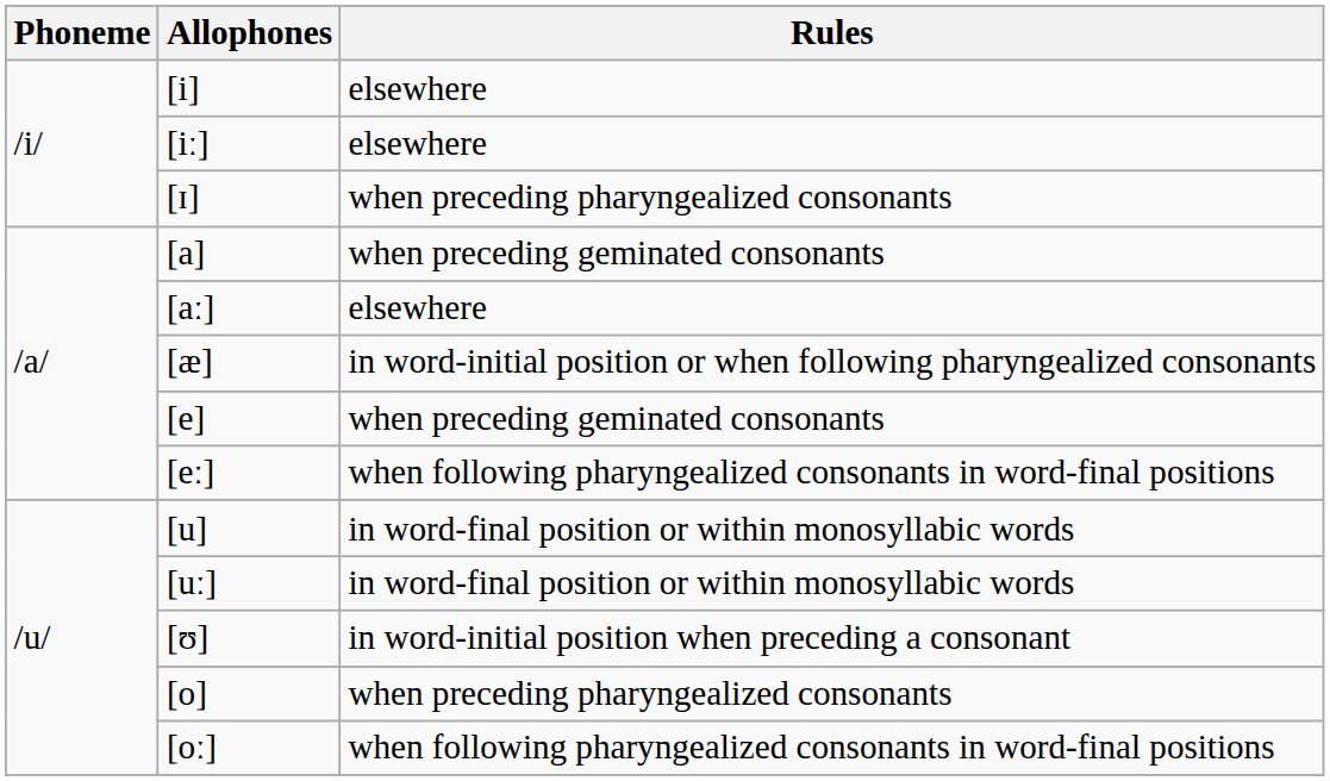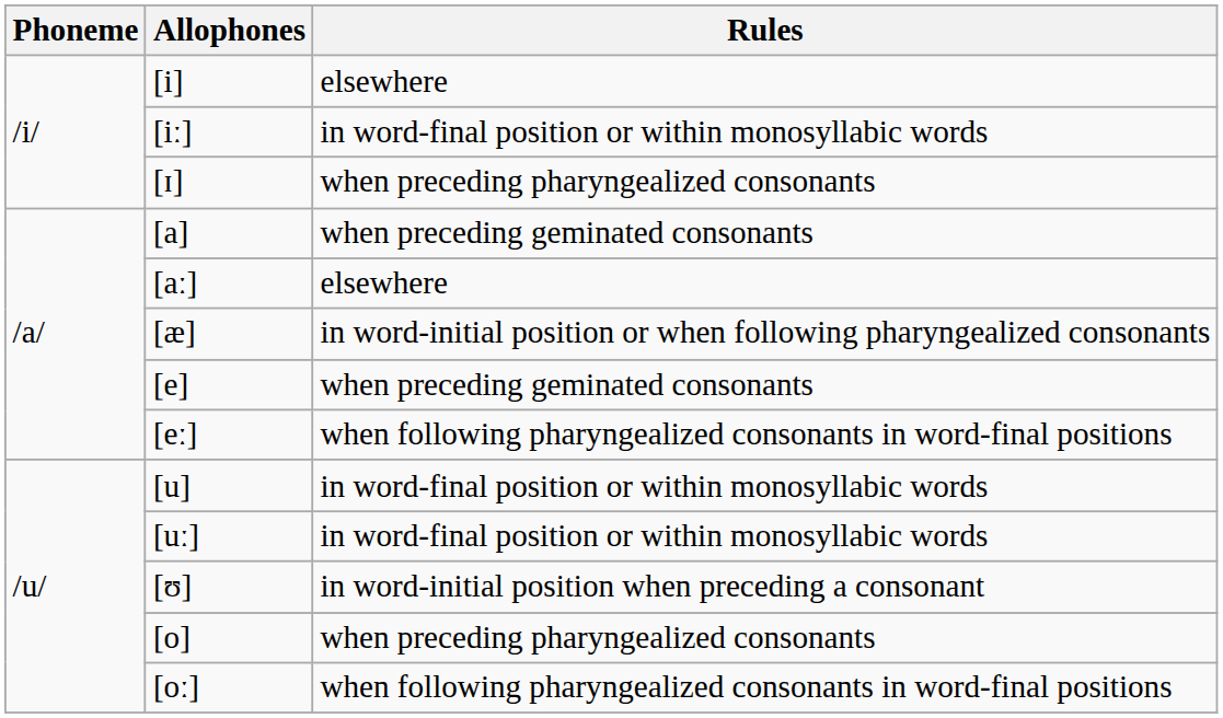[iː] | Rules: elsewhere -> in word-final position or within monosyllabic words
